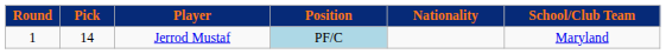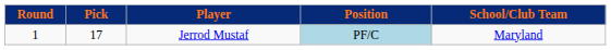- column: Nationality
Jerrod Mustaf | Pick: 14 -> 17
